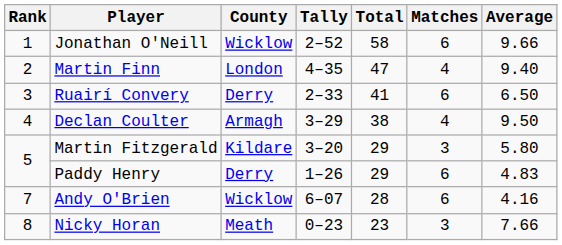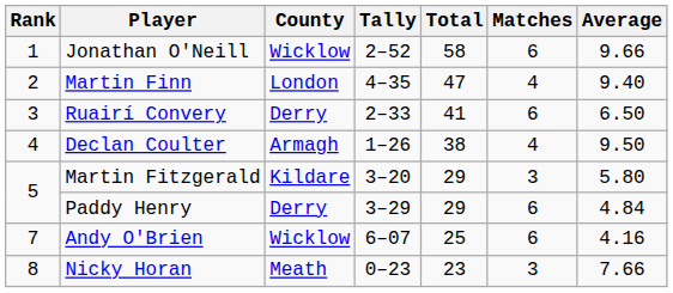Declan Coulter | Tally: 3–29 -> 1–26
Paddy Henry | Tally: 1–26 -> 3–29
Paddy Henry | Average: 4.83 -> 4.84
Andy O'Brien | Total: 28 -> 25
